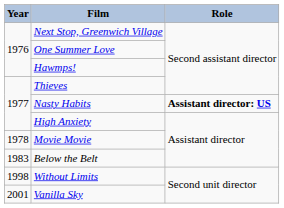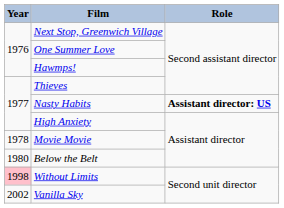Below the Belt | Year: 1983 -> 1980
Without Limits | Year: no background -> pink background
Vanilla Sky | Year: 2001 -> 2002
